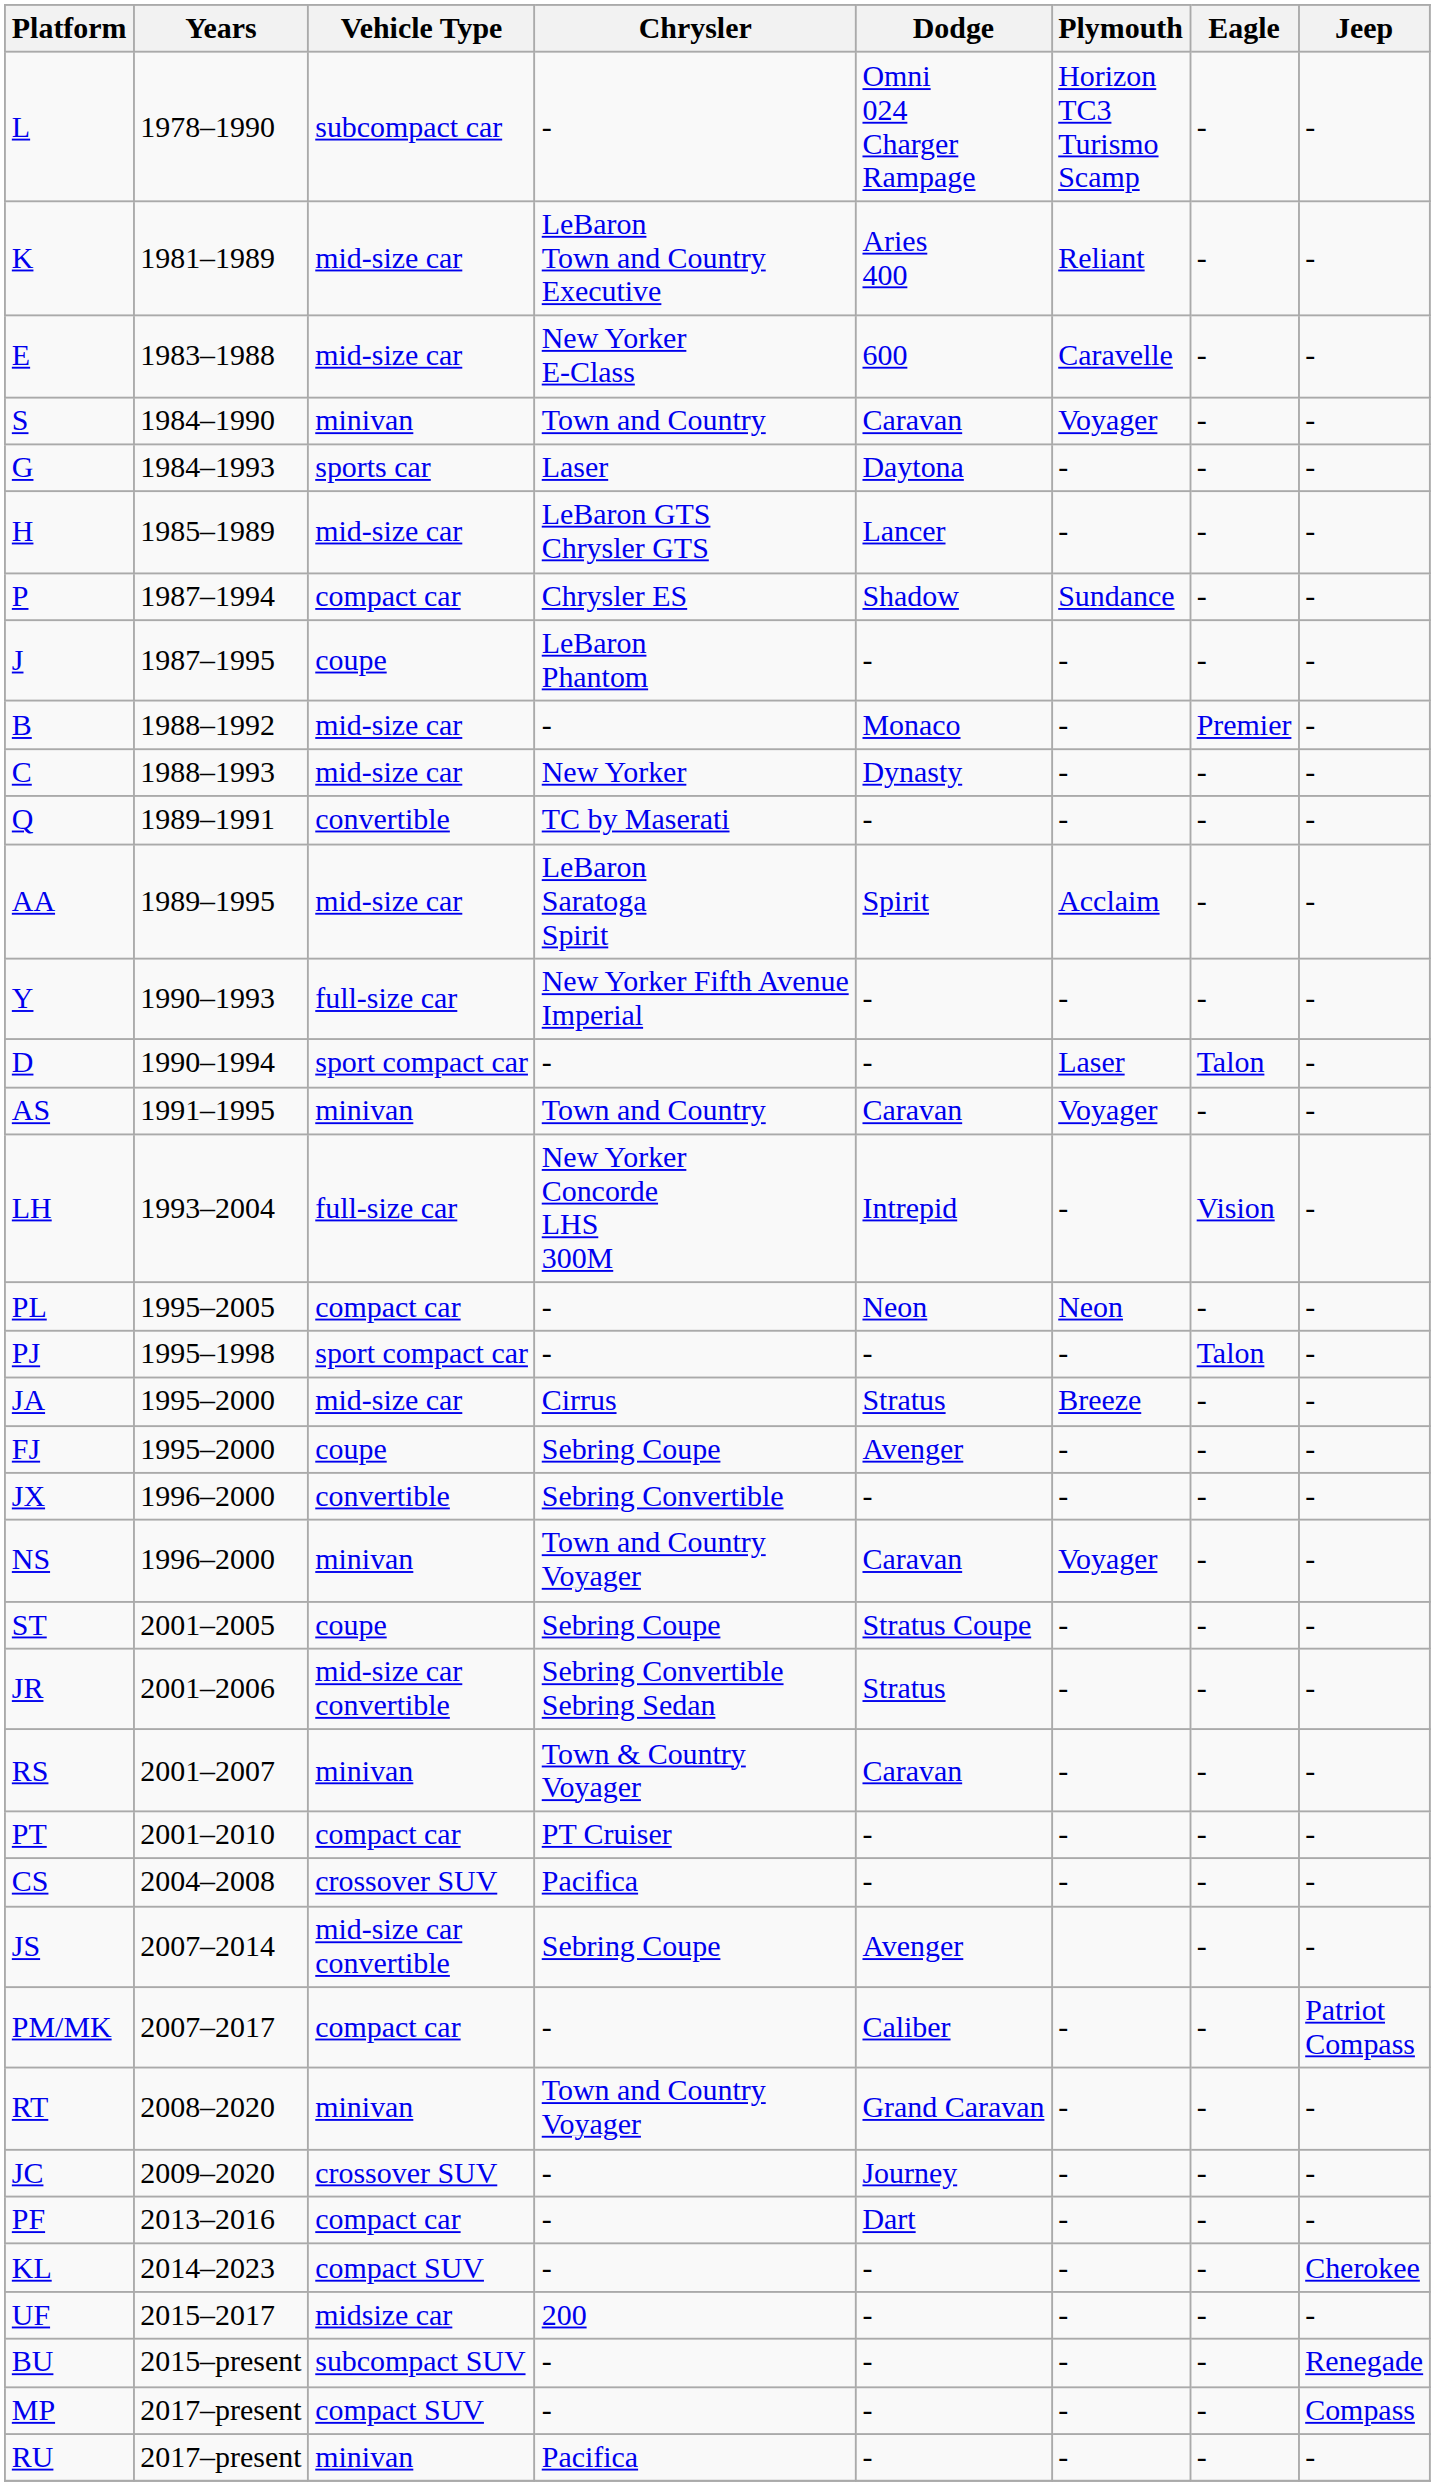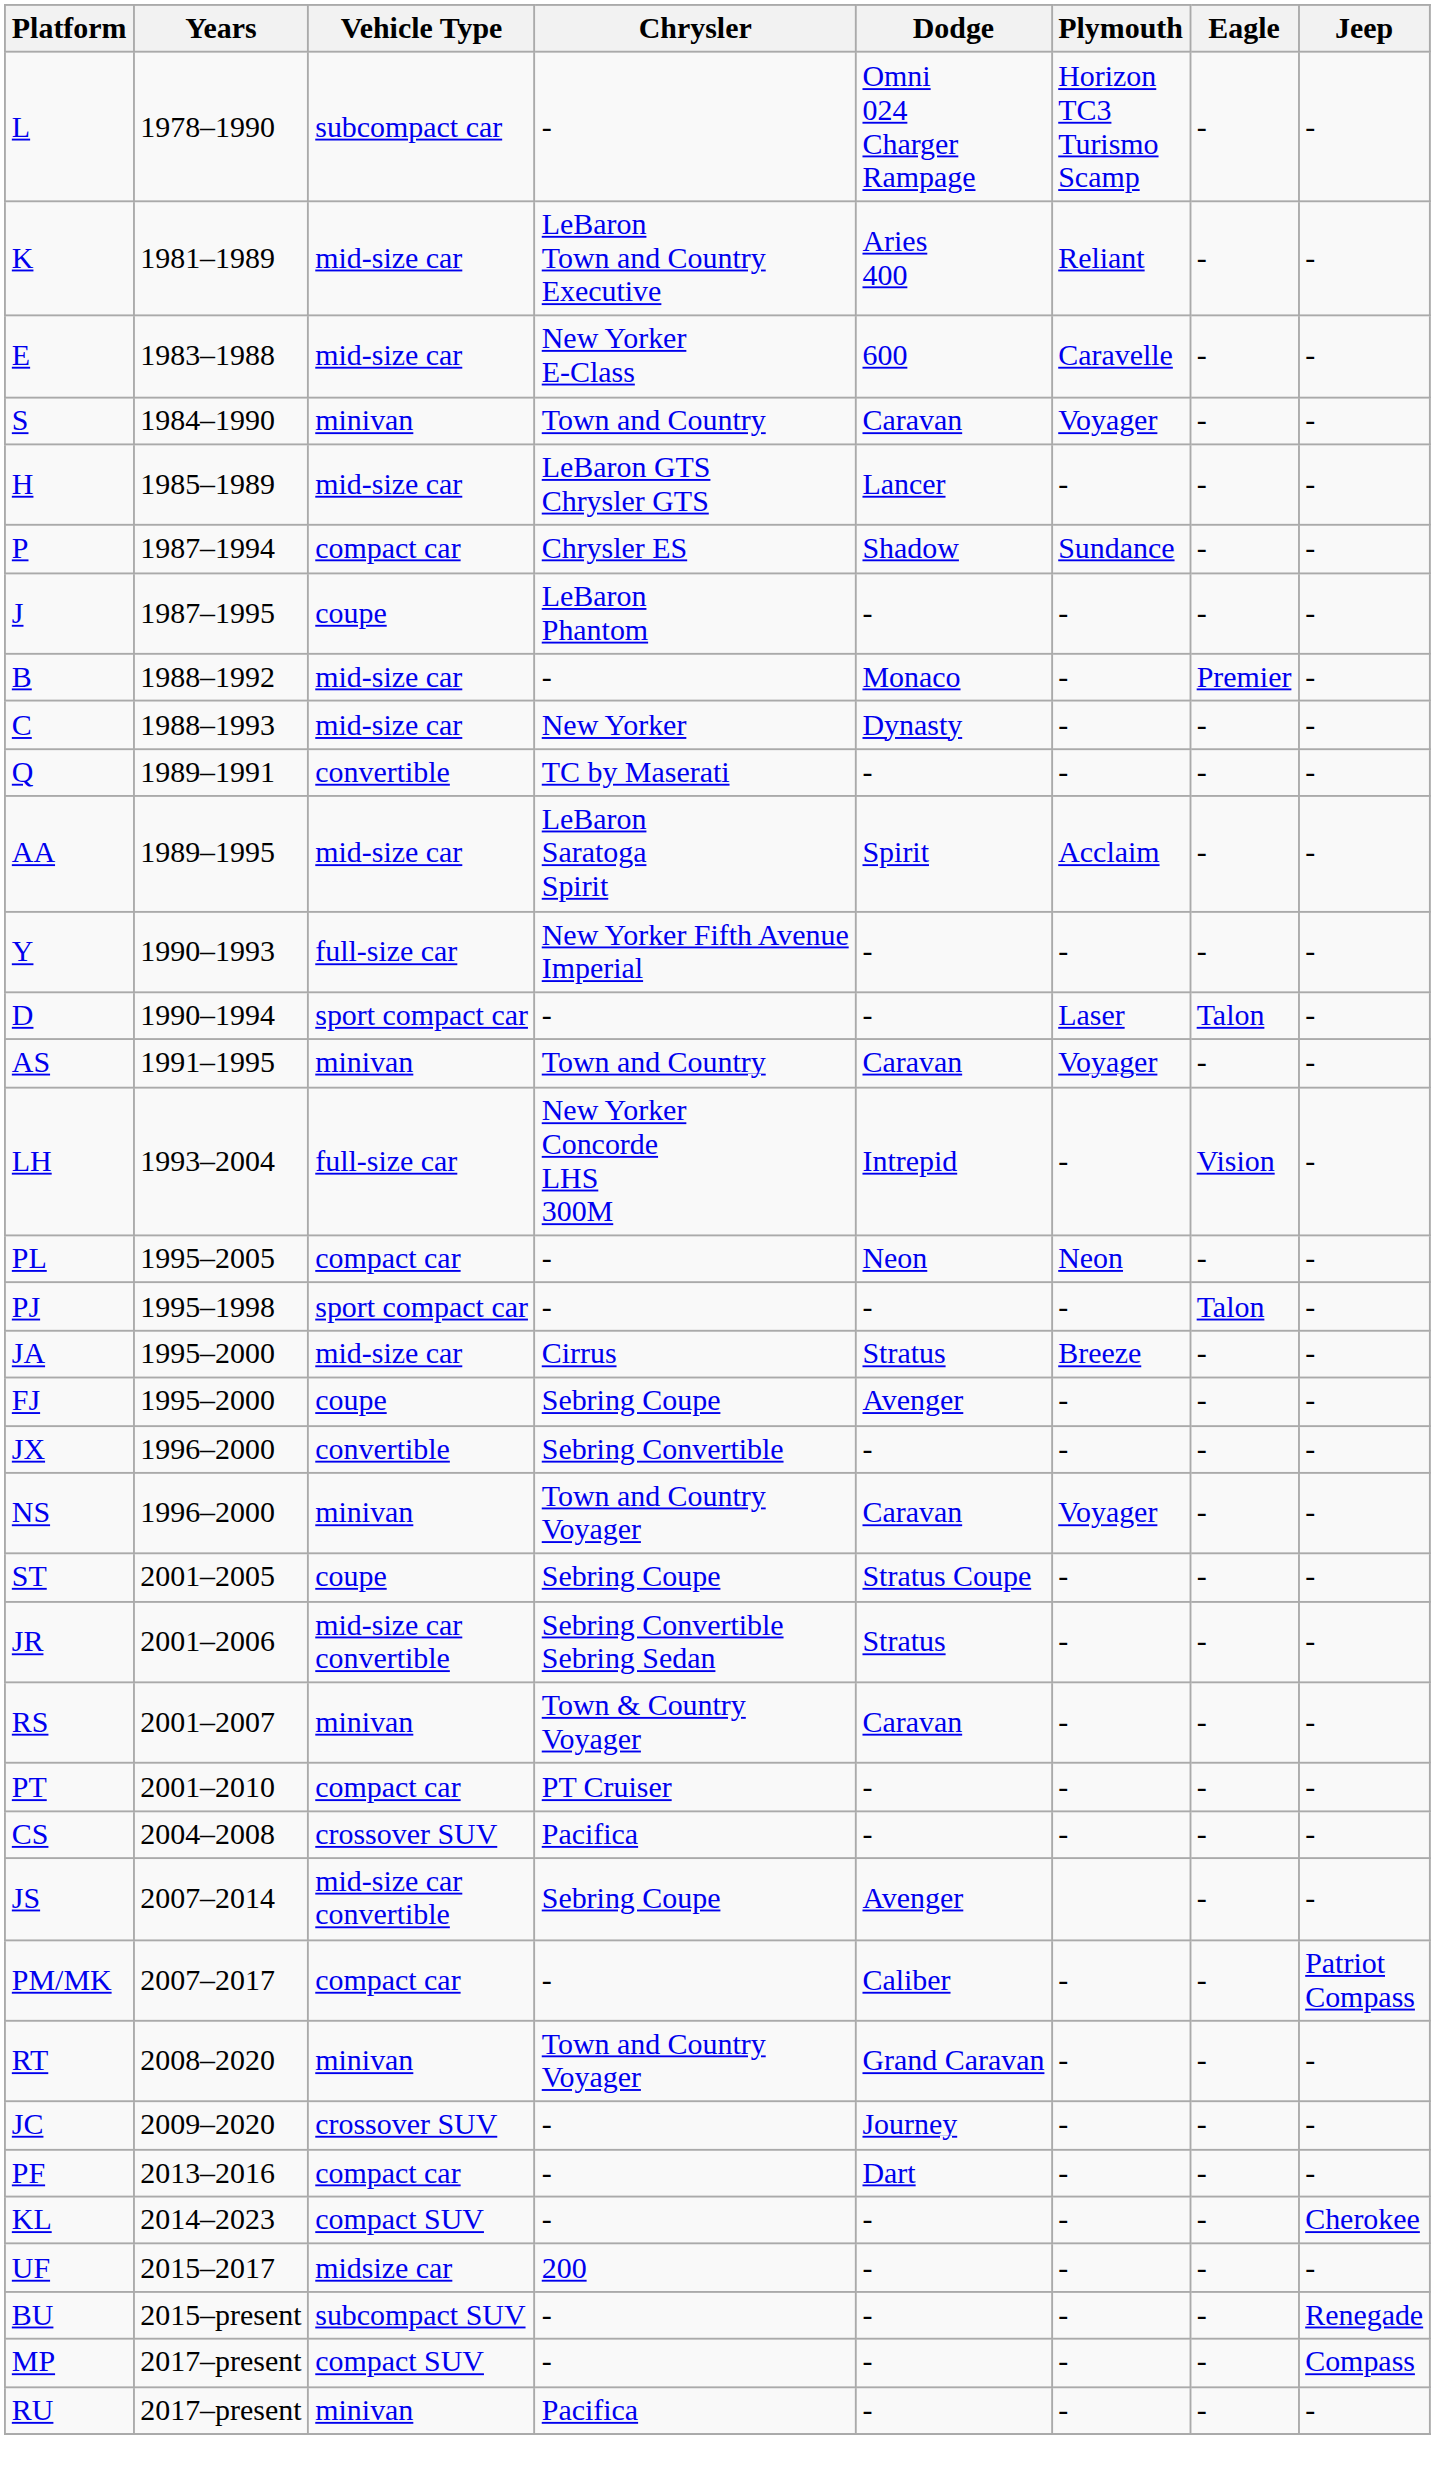- row: G | 1984–1993 | sports car | Laser | Daytona | - | - | -
